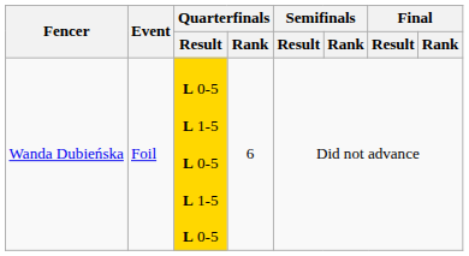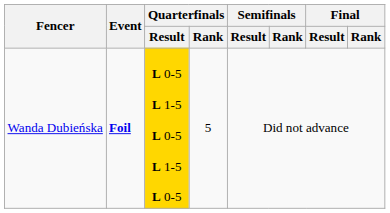Wanda Dubieńska | Event: normal -> bold
Wanda Dubieńska | Quarterfinals / Rank: 6 -> 5
